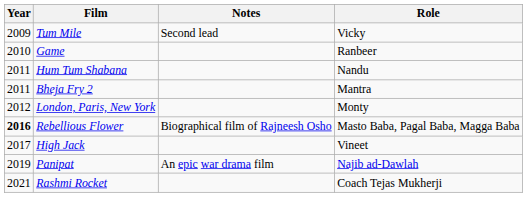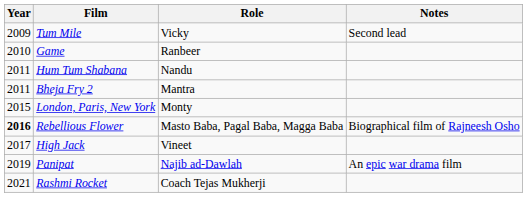columns swapped: Role <-> Notes
London, Paris, New York | Year: 2012 -> 2015
